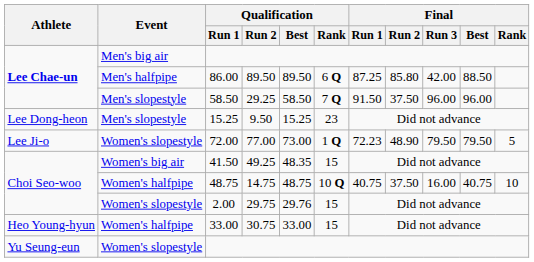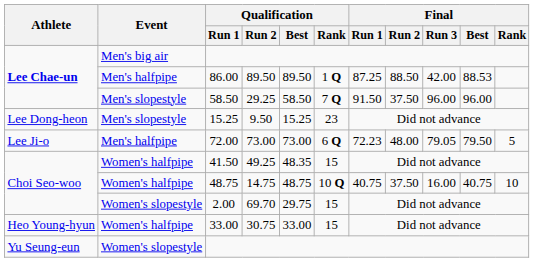86.00 | Qualification / Rank: 6 Q -> 1 Q
86.00 | Final / Run 2: 85.80 -> 88.50
86.00 | Final / Best: 88.50 -> 88.53
72.00 | Event: Women's slopestyle -> Men's halfpipe
72.00 | Qualification / Run 2: 77.00 -> 73.00
72.00 | Qualification / Rank: 1 Q -> 6 Q
72.00 | Final / Run 2: 48.90 -> 48.00
72.00 | Final / Run 3: 79.50 -> 79.05
41.50 | Event: Women's big air -> Women's halfpipe
2.00 | Qualification / Run 2: 29.75 -> 69.70
2.00 | Qualification / Best: 29.76 -> 29.75
